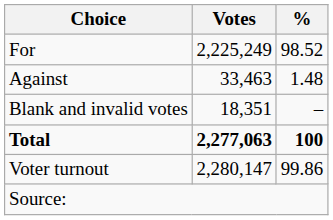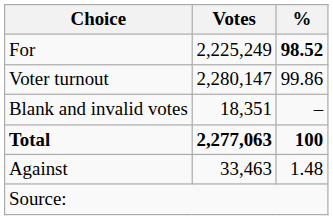For | %: normal -> bold
rows swapped: Against <-> Voter turnout
